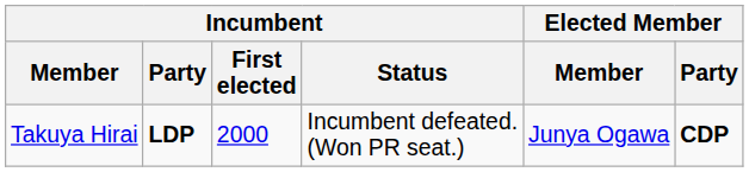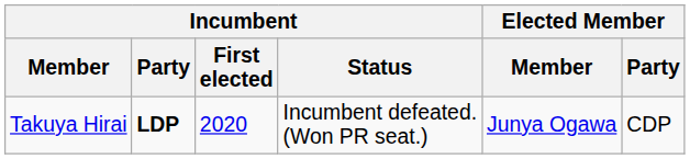Takuya Hirai | Incumbent / First elected: 2000 -> 2020
Takuya Hirai | Elected Member / Party: bold -> normal
